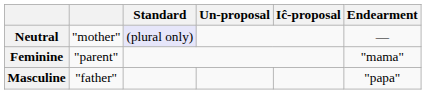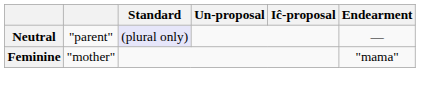Neutral | column 2: "mother" -> "parent"
Feminine | column 2: "parent" -> "mother"
- row: Masculine | "father" | "papa"
